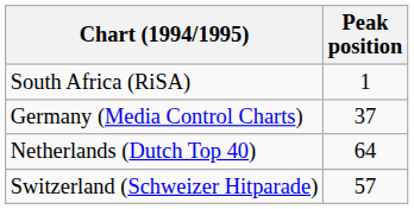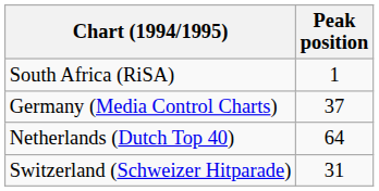Switzerland (Schweizer Hitparade) | Peak position: 57 -> 31
